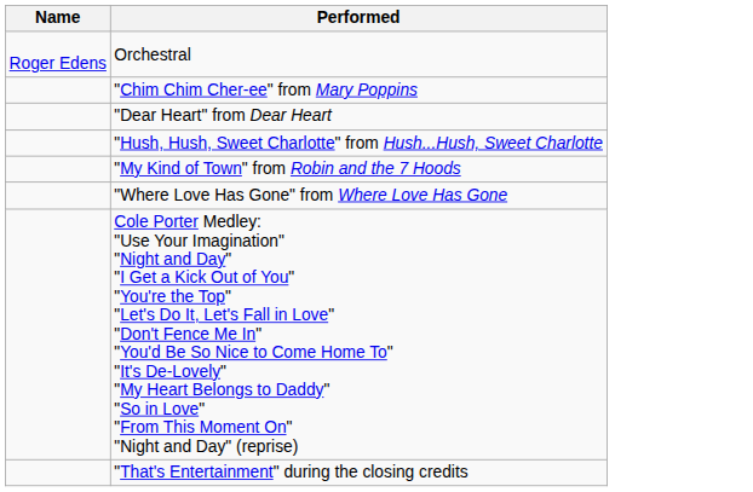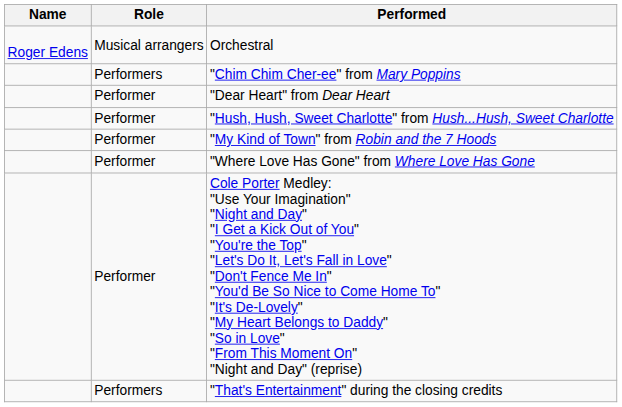+ column: Role | Musical arrangers | Performers | Performer | Performer | Performer | Performer | Performer | Performers
